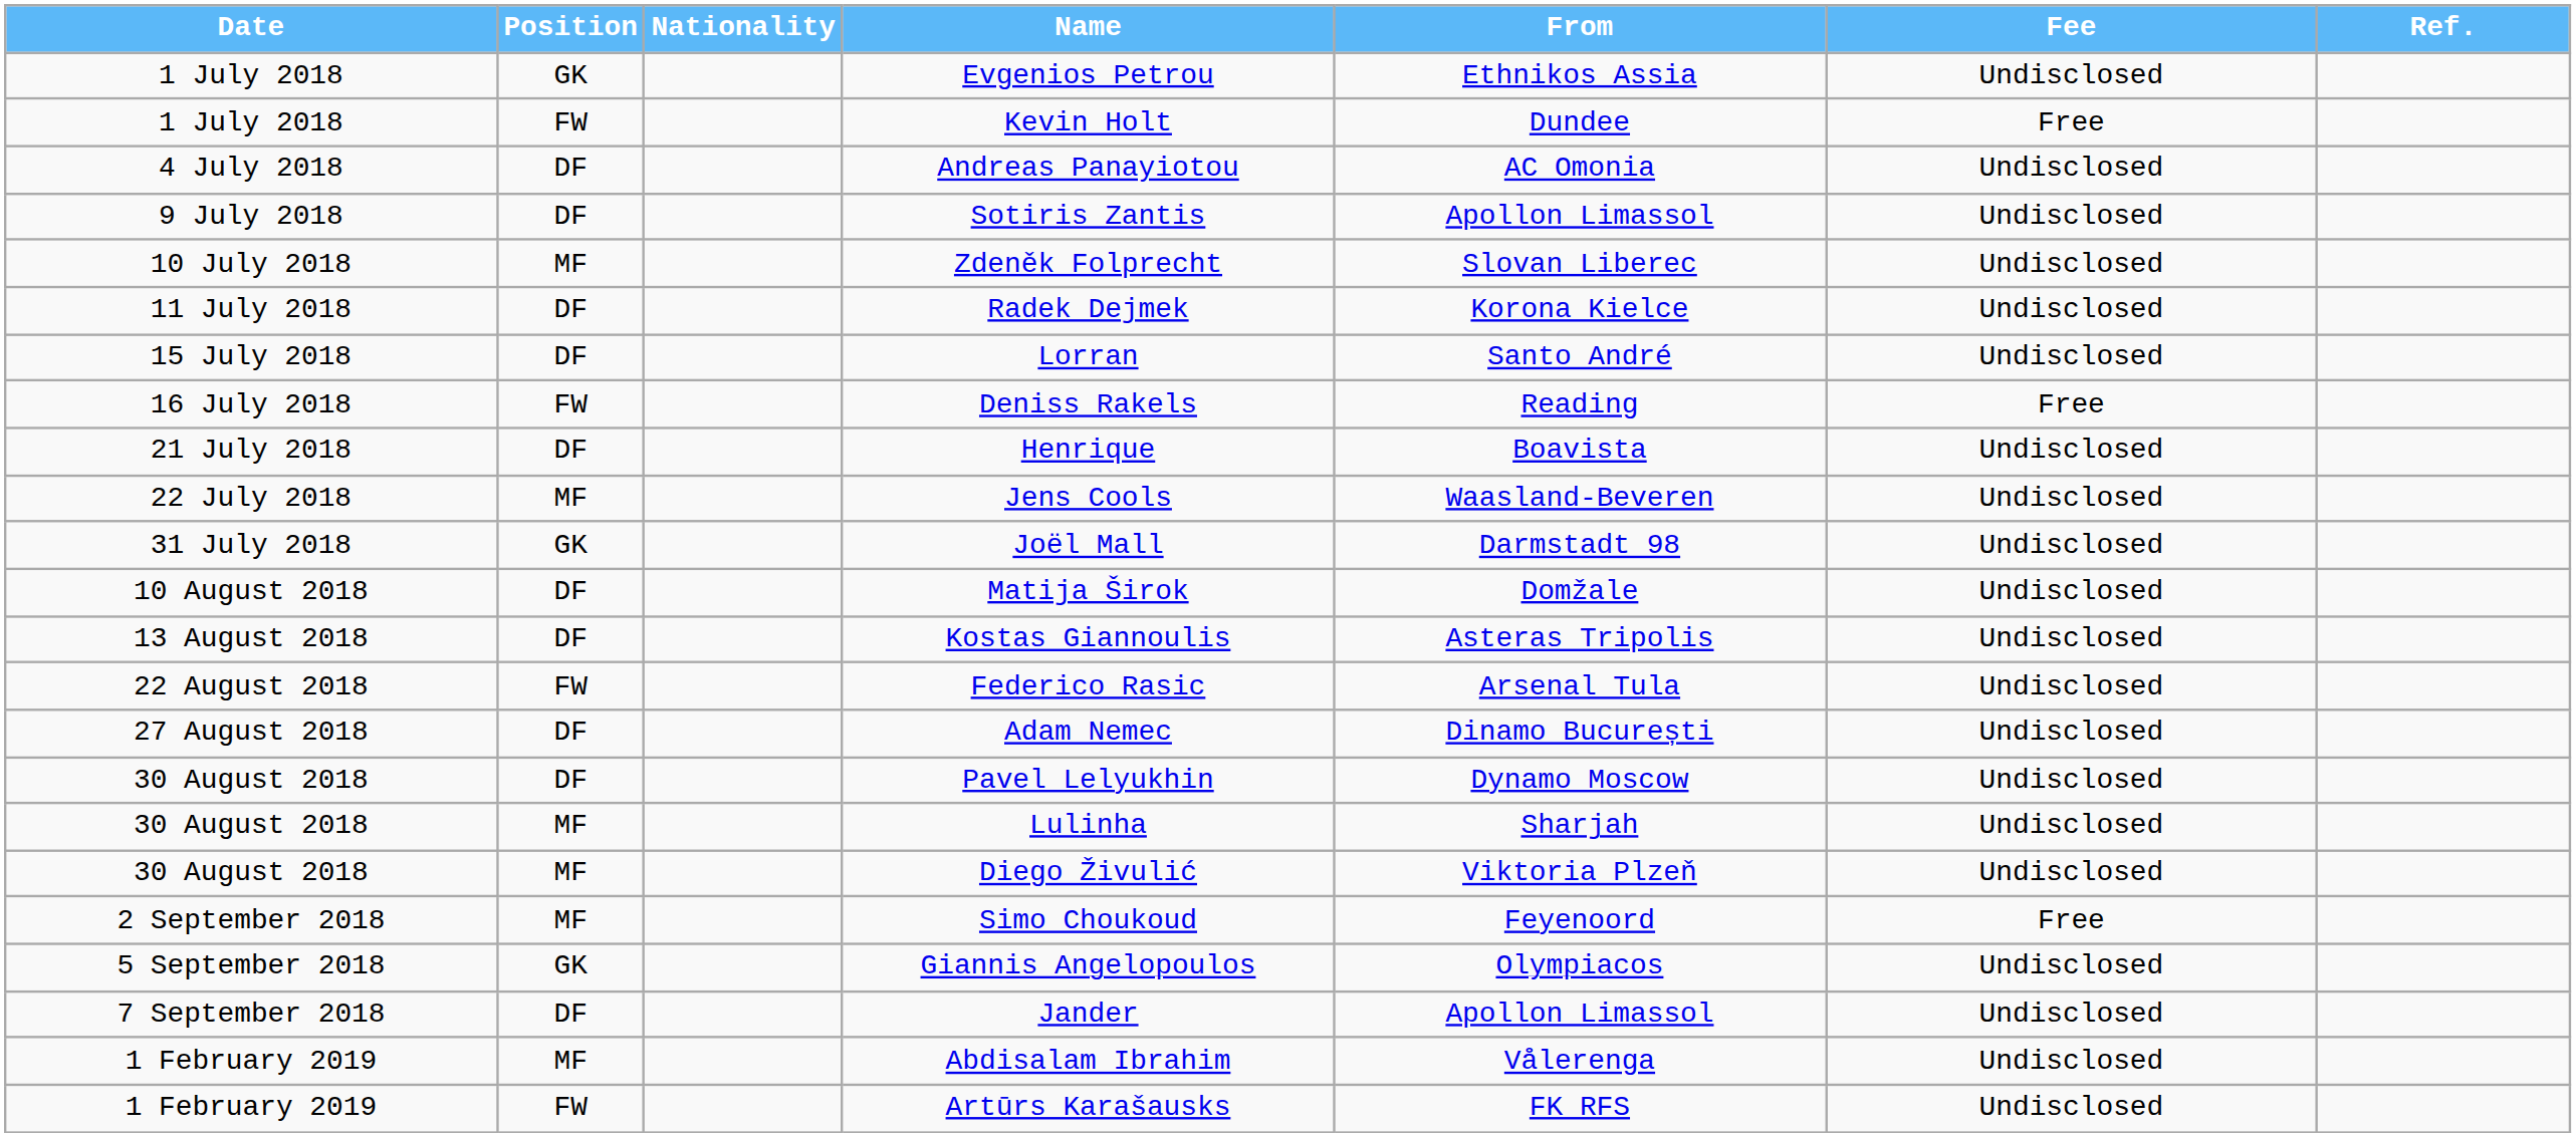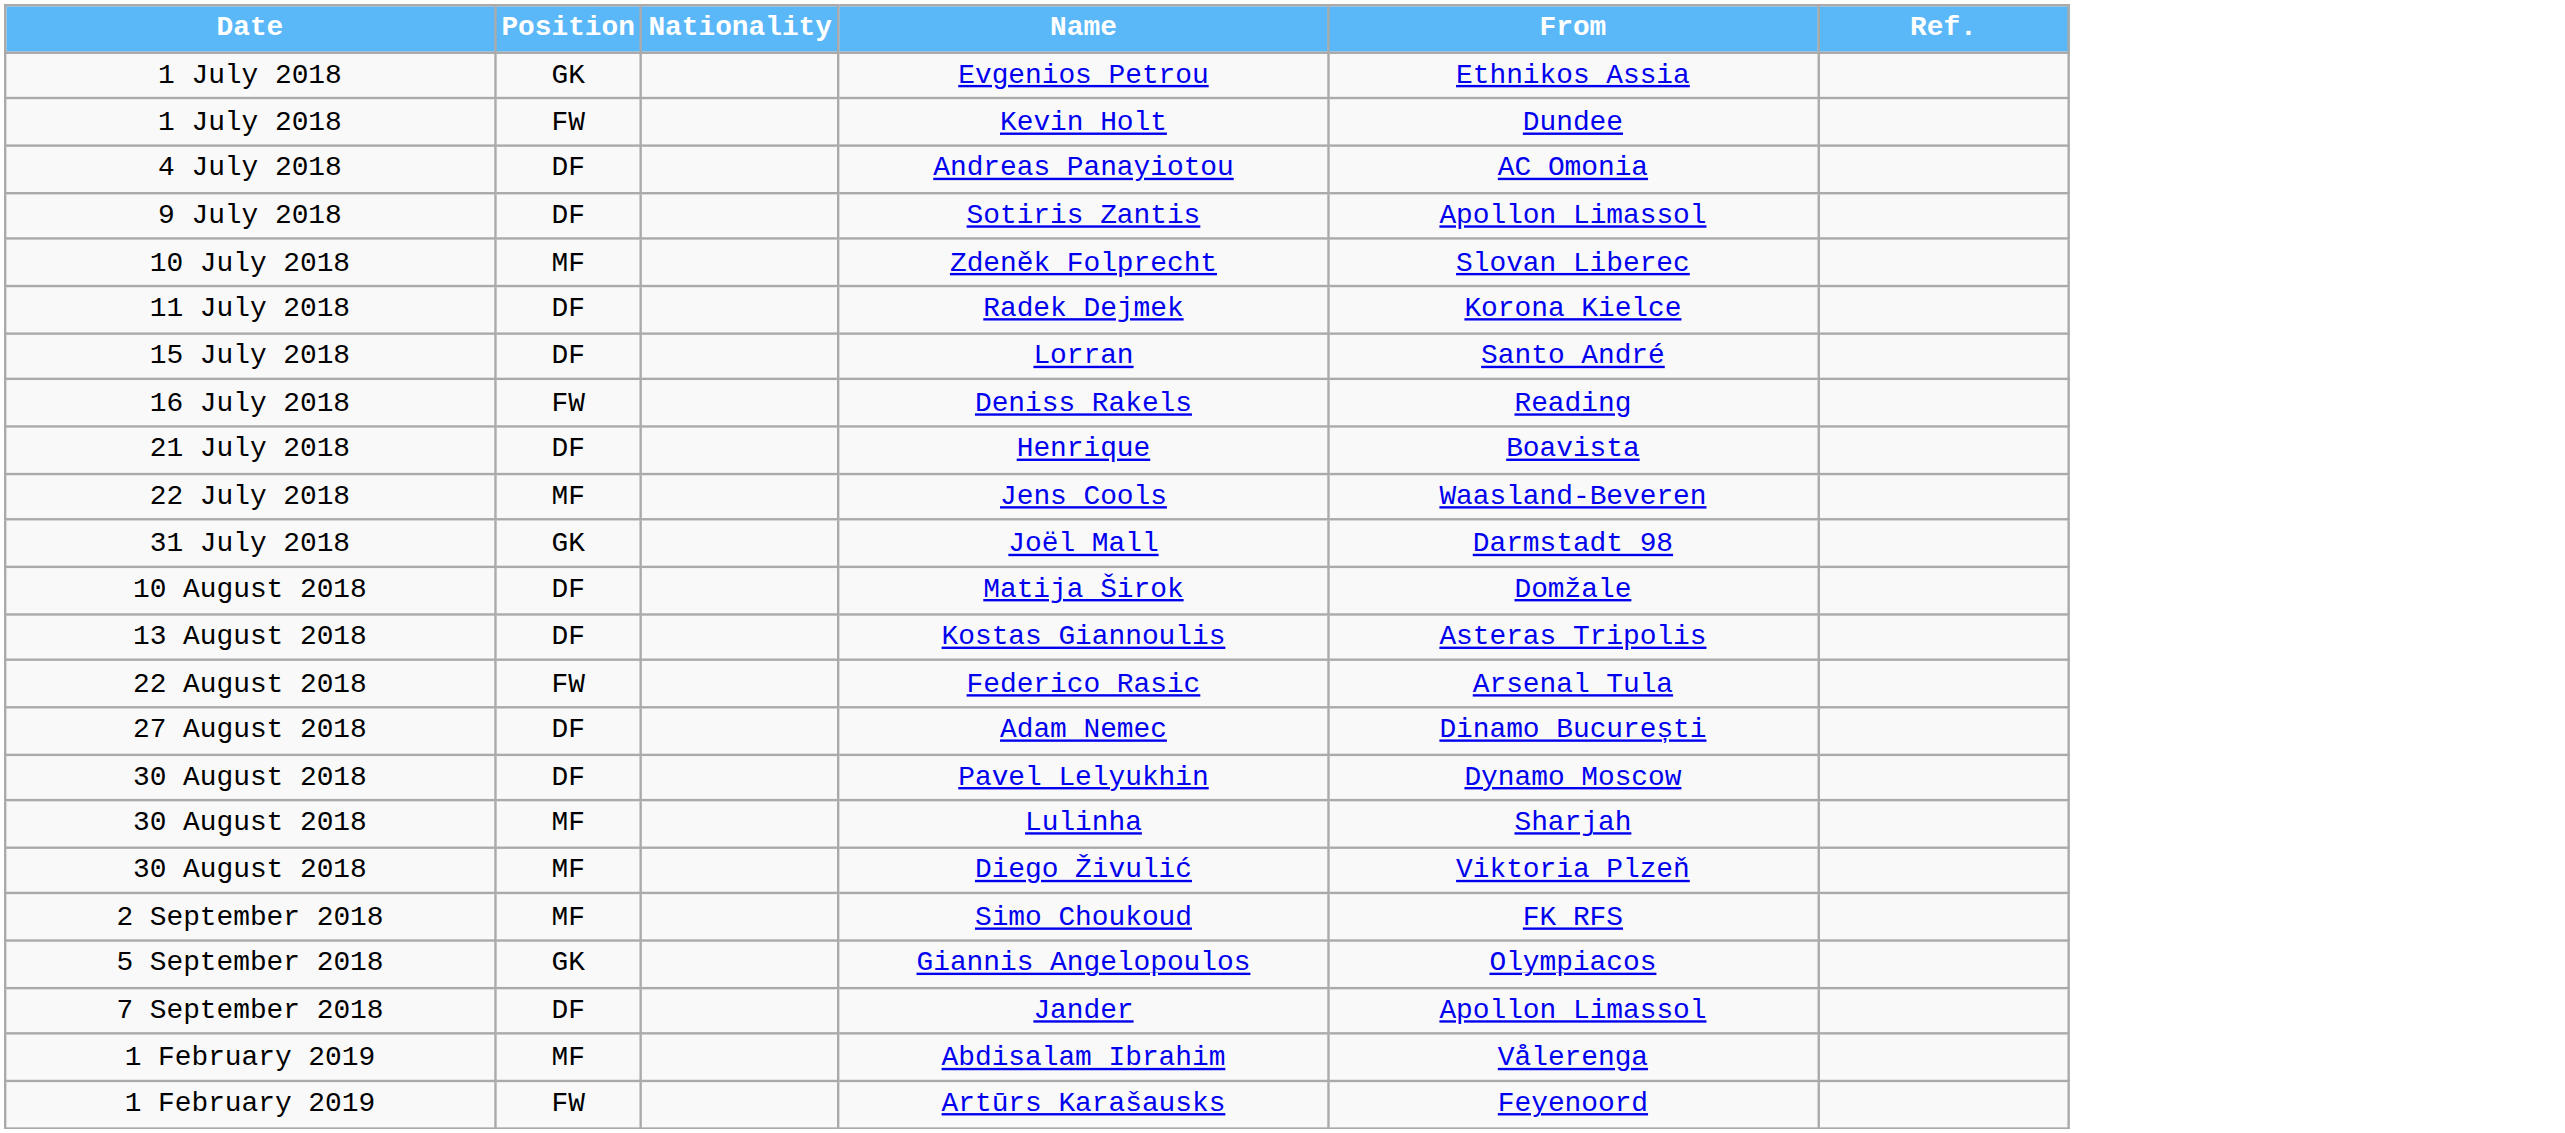- column: Fee | Undisclosed | Free | Undisclosed | Undisclosed | Undisclosed | Undisclosed | Undisclosed | Free | Undisclosed | Undisclosed | Undisclosed | Undisclosed | Undisclosed | Undisclosed | Undisclosed | Undisclosed | Undisclosed | Undisclosed | Free | Undisclosed | Undisclosed | Undisclosed | Undisclosed
Simo Choukoud | From: Feyenoord -> FK RFS
Artūrs Karašausks | From: FK RFS -> Feyenoord
